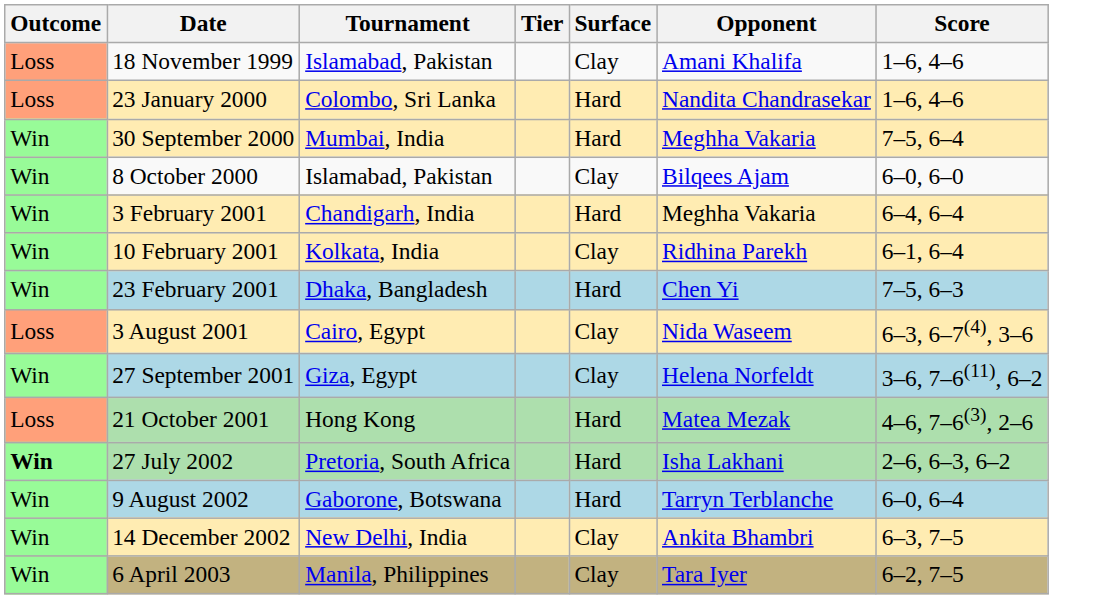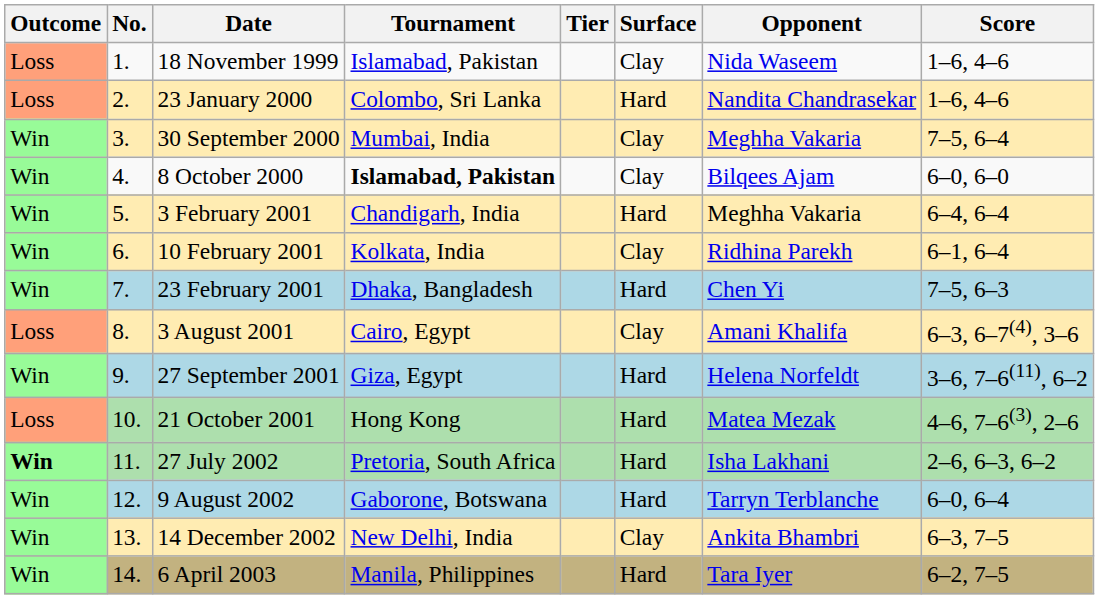+ column: No. | 1. | 2. | 3. | 4. | 5. | 6. | 7. | 8. | 9. | 10. | 11. | 12. | 13. | 14.
18 November 1999 | Opponent: Amani Khalifa -> Nida Waseem
30 September 2000 | Surface: Hard -> Clay
8 October 2000 | Tournament: normal -> bold
3 August 2001 | Opponent: Nida Waseem -> Amani Khalifa
27 September 2001 | Surface: Clay -> Hard
6 April 2003 | Surface: Clay -> Hard
